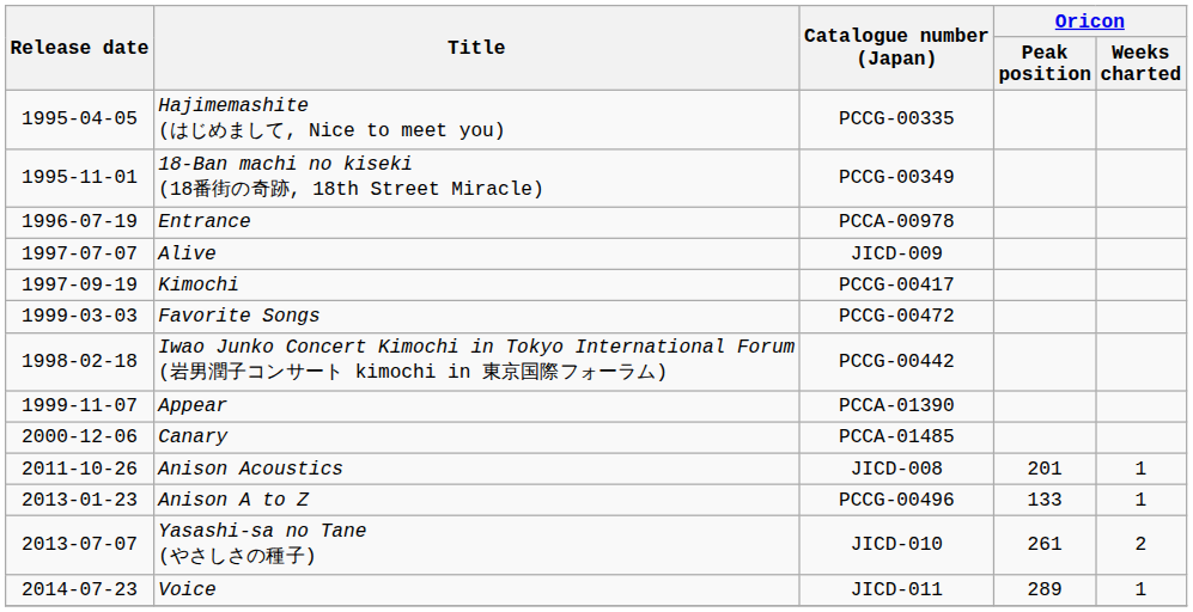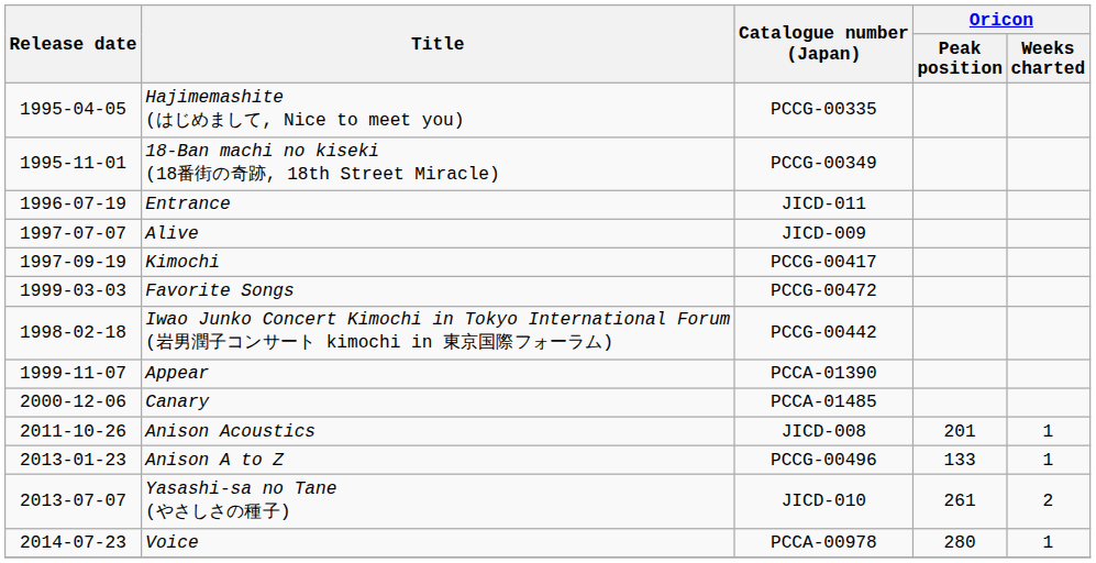Entrance | Catalogue number (Japan): PCCA-00978 -> JICD-011
Voice | Catalogue number (Japan): JICD-011 -> PCCA-00978
Voice | Oricon / Peak position: 289 -> 280
